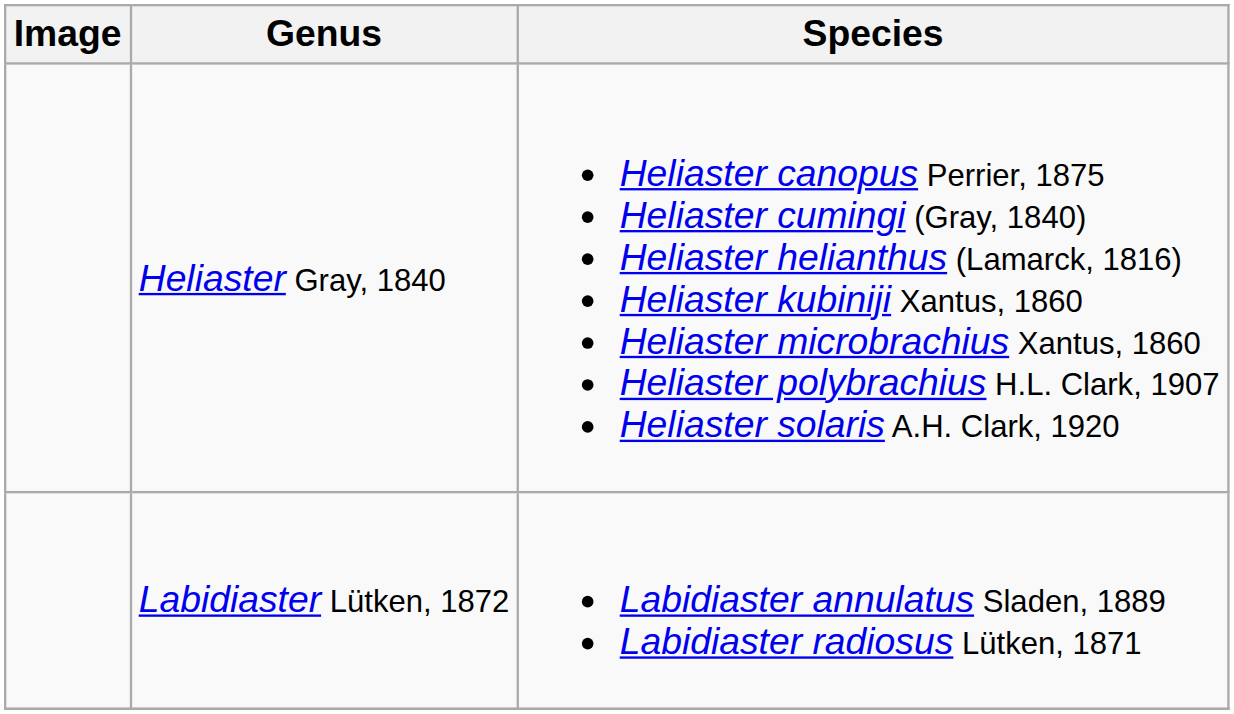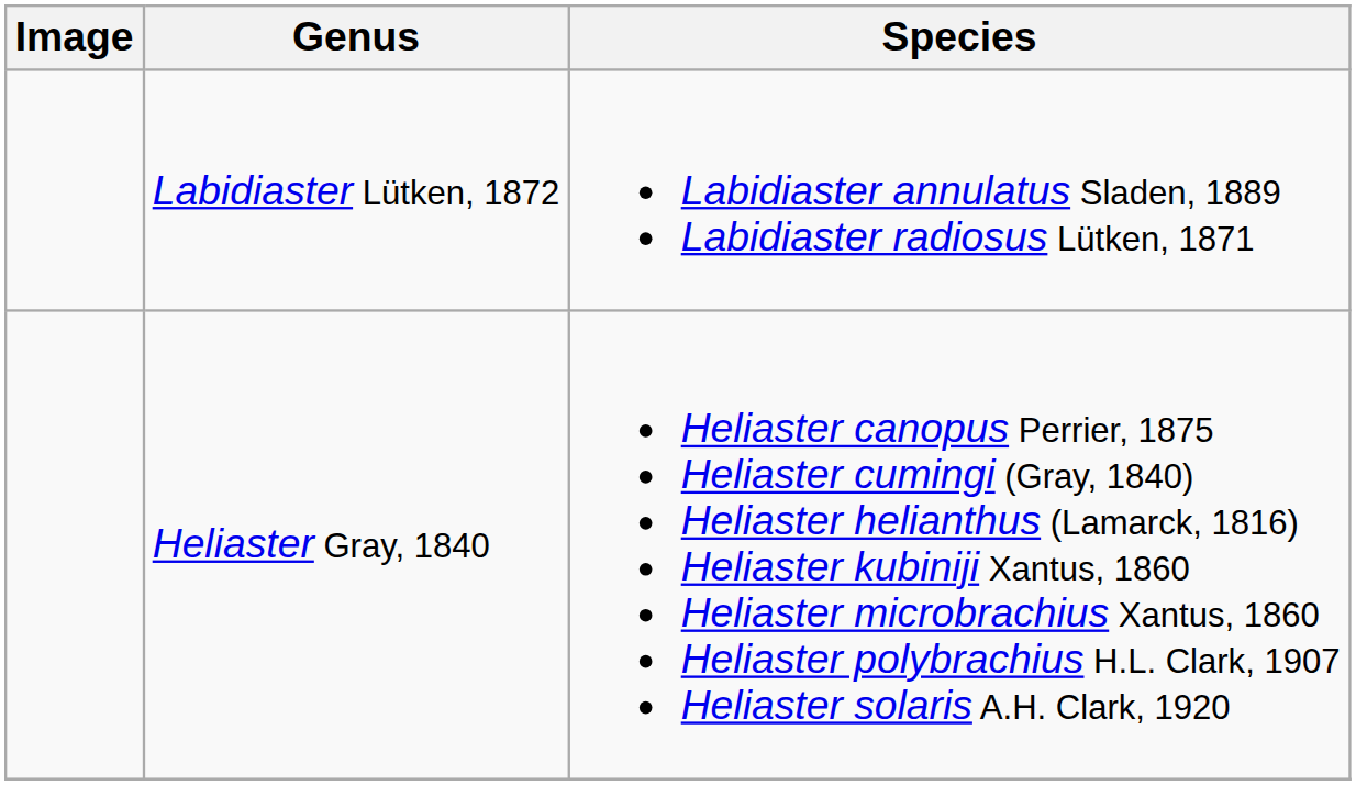rows swapped: Heliaster Gray, 1840 <-> Labidiaster Lütken, 1872
